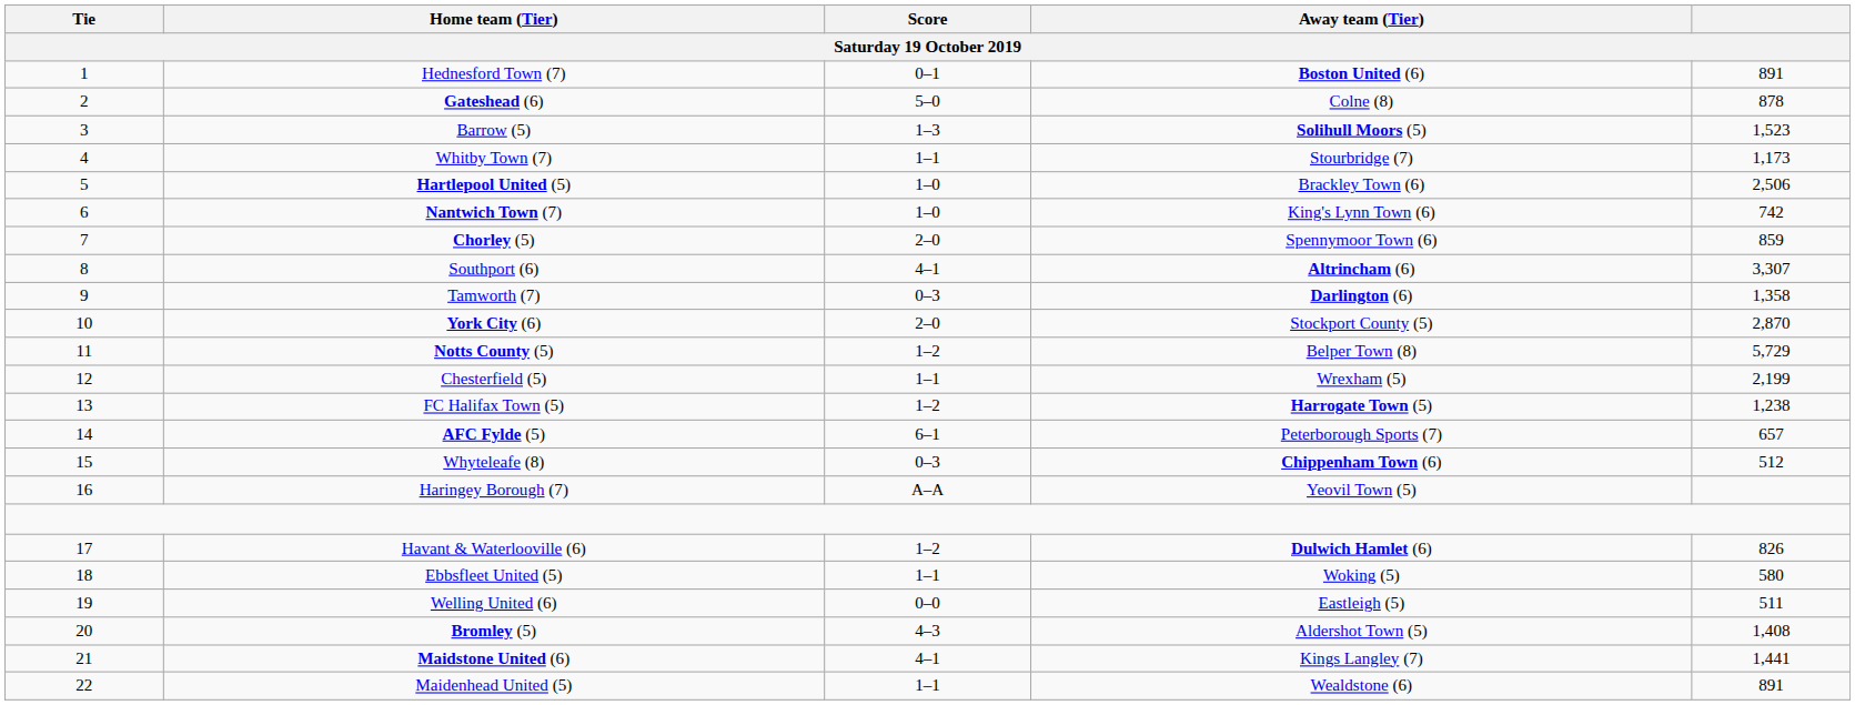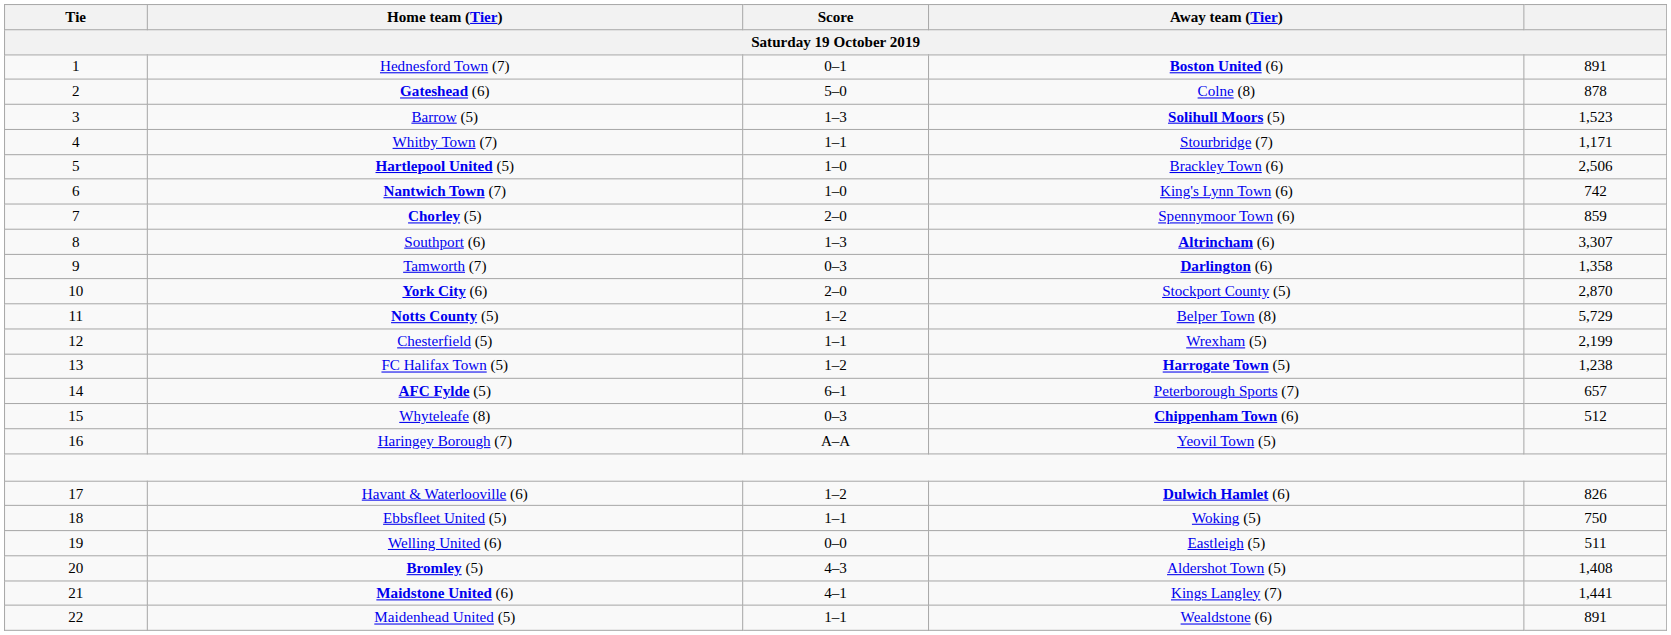Whitby Town (7) | column 5: 1,173 -> 1,171
Southport (6) | Score: 4–1 -> 1–3
Ebbsfleet United (5) | column 5: 580 -> 750
